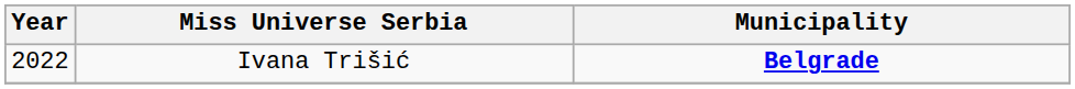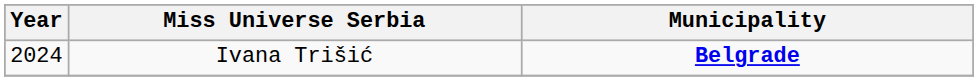Ivana Trišić | Year: 2022 -> 2024
